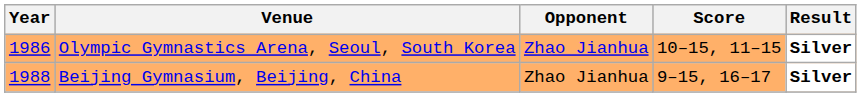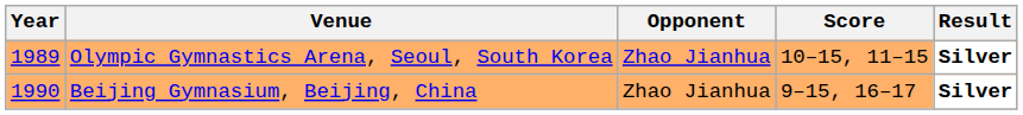Olympic Gymnastics Arena, Seoul, South Korea | Year: 1986 -> 1989
Beijing Gymnasium, Beijing, China | Year: 1988 -> 1990
